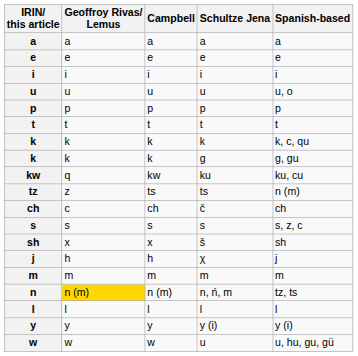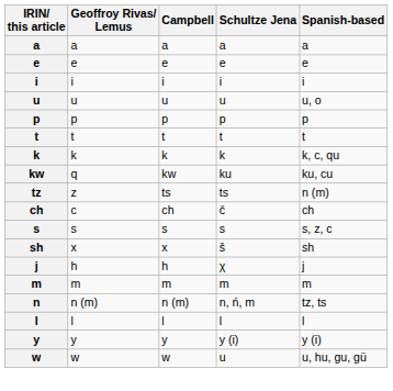- row: k | k | k | g | g, gu
n | Geoffroy Rivas/ Lemus: gold background -> no background
